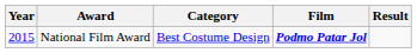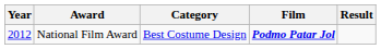National Film Award | Year: 2015 -> 2012
